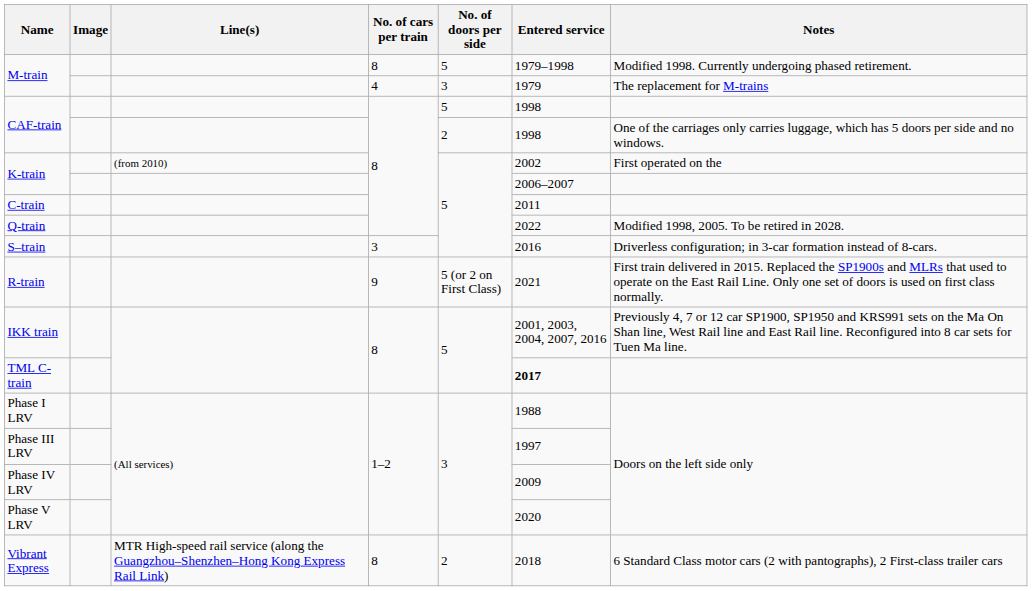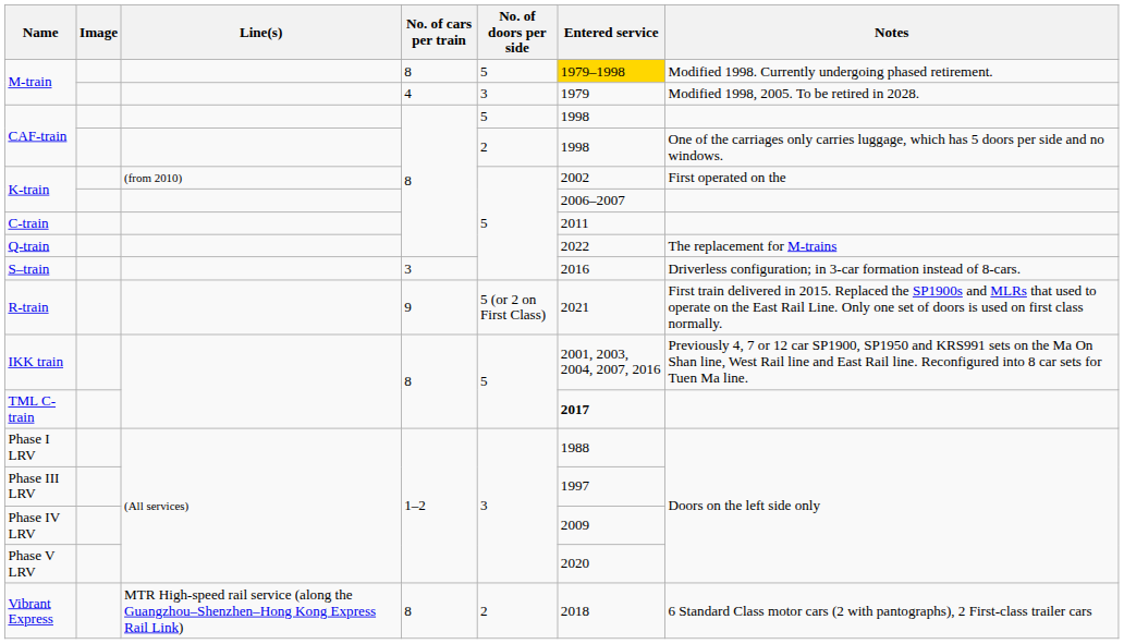M-train / 8 | Entered service: no background -> gold background
M-train / 4 | Notes: The replacement for M-trains -> Modified 1998, 2005. To be retired in 2028.
Q-train | Notes: Modified 1998, 2005. To be retired in 2028. -> The replacement for M-trains
